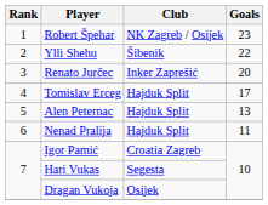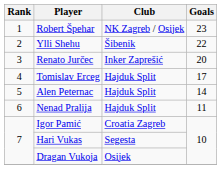Alen Peternac | Goals: 13 -> 14
